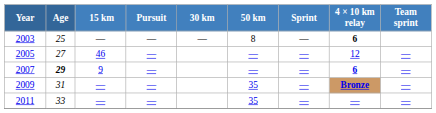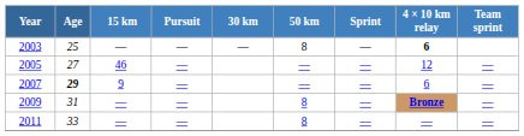2007 | 4 × 10 km relay: bold -> normal
2009 | 50 km: 35 -> 8
2011 | 50 km: 35 -> 8
